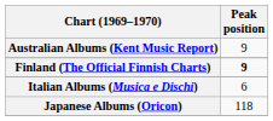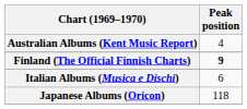Australian Albums (Kent Music Report) | Peak position: 9 -> 4
